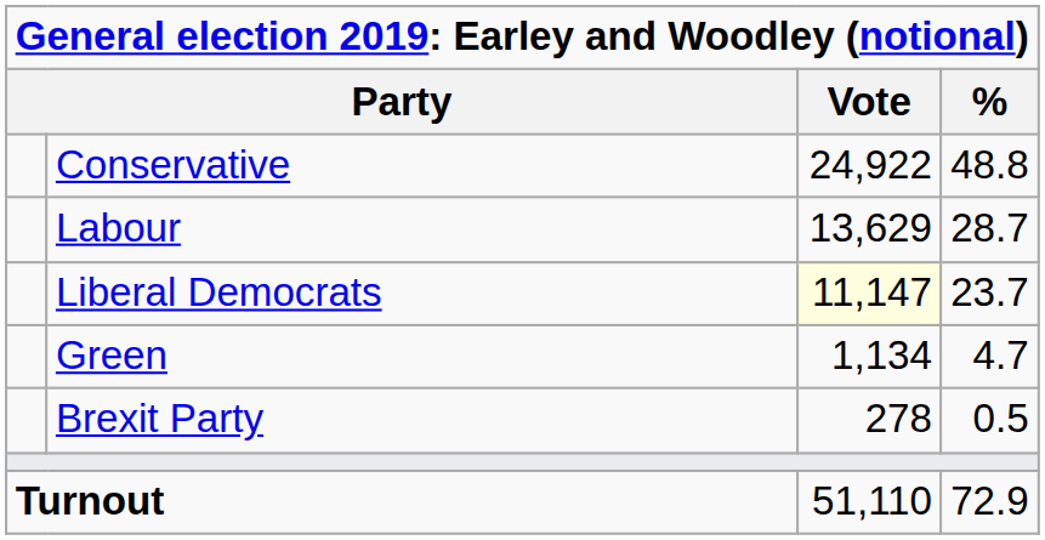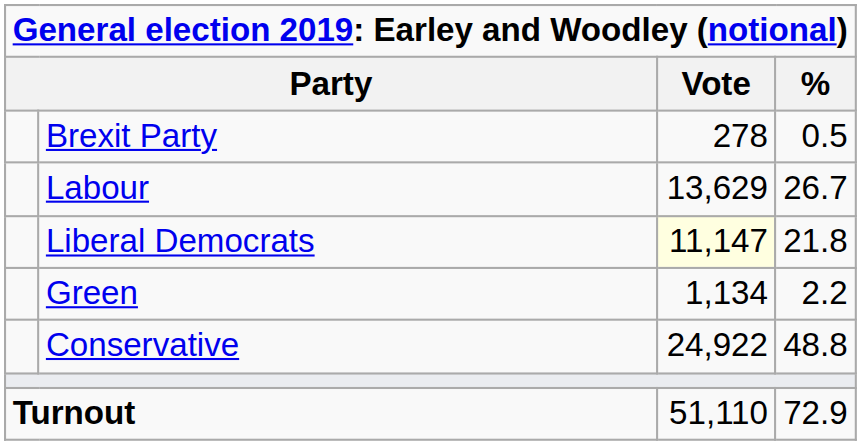rows swapped: Conservative <-> Brexit Party
Labour | %: 28.7 -> 26.7
Liberal Democrats | %: 23.7 -> 21.8
Green | %: 4.7 -> 2.2
